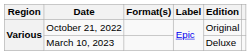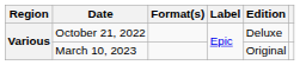October 21, 2022 | Edition: Original -> Deluxe
March 10, 2023 | Edition: Deluxe -> Original
